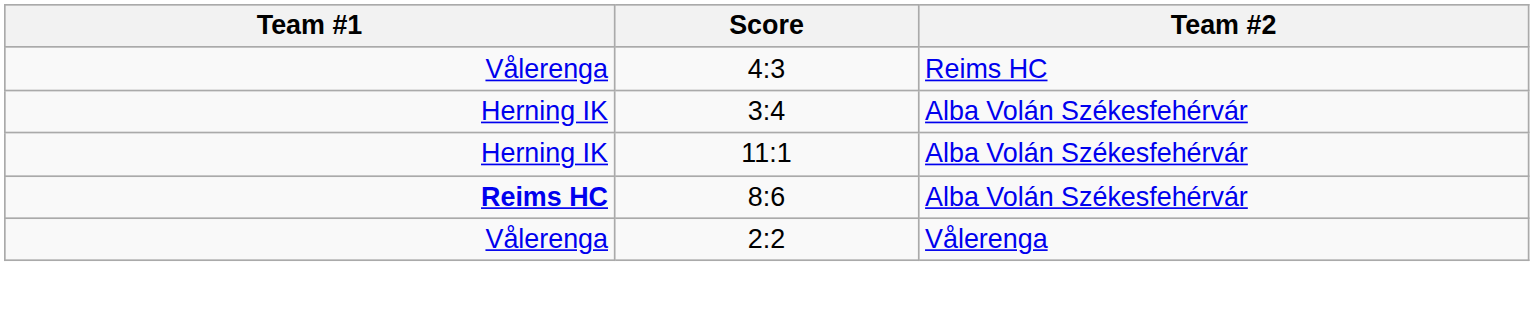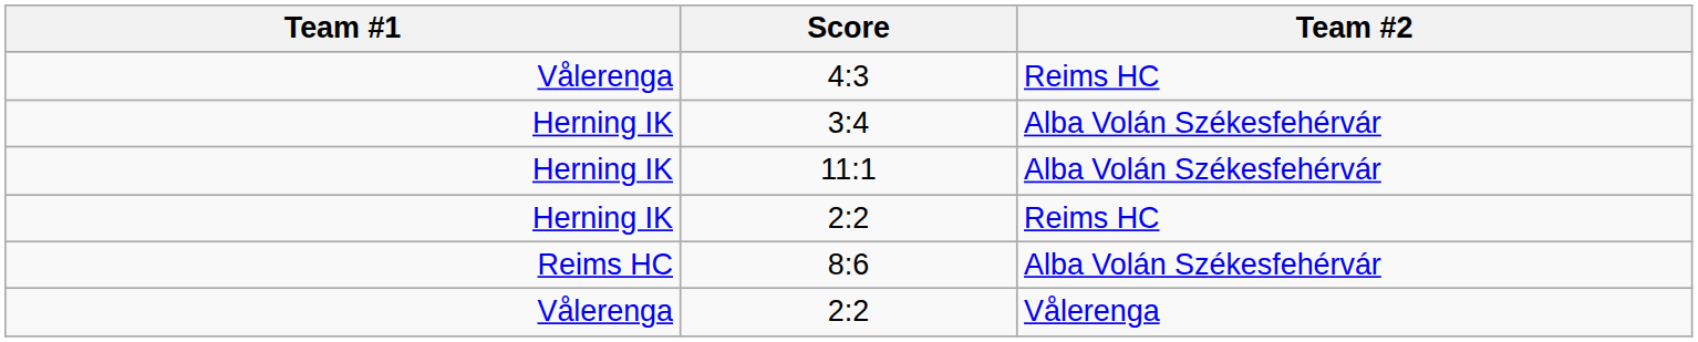+ row: Herning IK | 2:2 | Reims HC
8:6 | Team #1: bold -> normal
